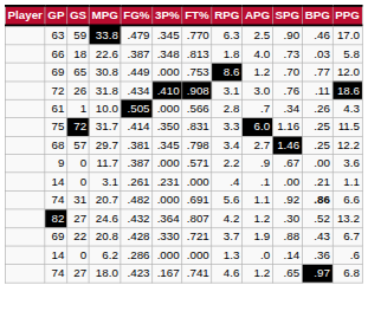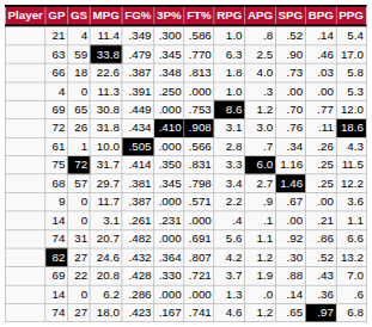+ row: 21 | 4 | 11.4 | .349 | .300 | .586 | 1.0 | .8 | .52 | .14 | 5.4
+ row: 4 | 0 | 11.3 | .391 | .250 | .000 | 1.0 | .3 | .00 | .00 | 5.3
20.7 | BPG: bold -> normal
20.8 | PPG: 6.7 -> 7.0
